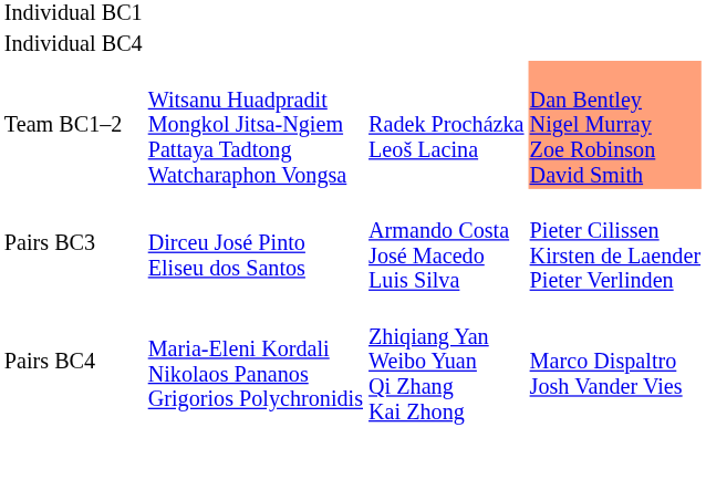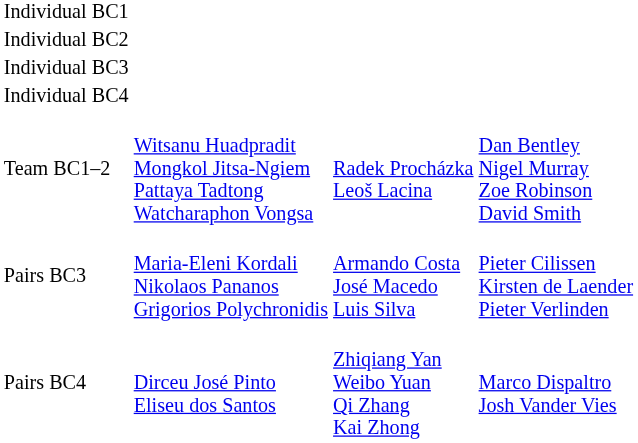+ row: Individual BC2
+ row: Individual BC3
Team BC1–2 | column 4: lightsalmon background -> no background
Pairs BC3 | column 2: Dirceu José Pinto Eliseu dos Santos -> Maria-Eleni Kordali Nikolaos Pananos Grigorios Polychronidis
Pairs BC4 | column 2: Maria-Eleni Kordali Nikolaos Pananos Grigorios Polychronidis -> Dirceu José Pinto Eliseu dos Santos
